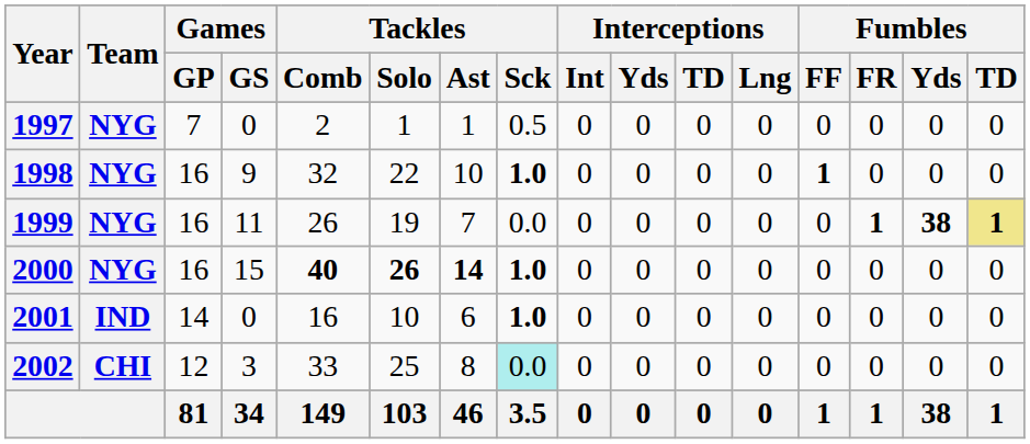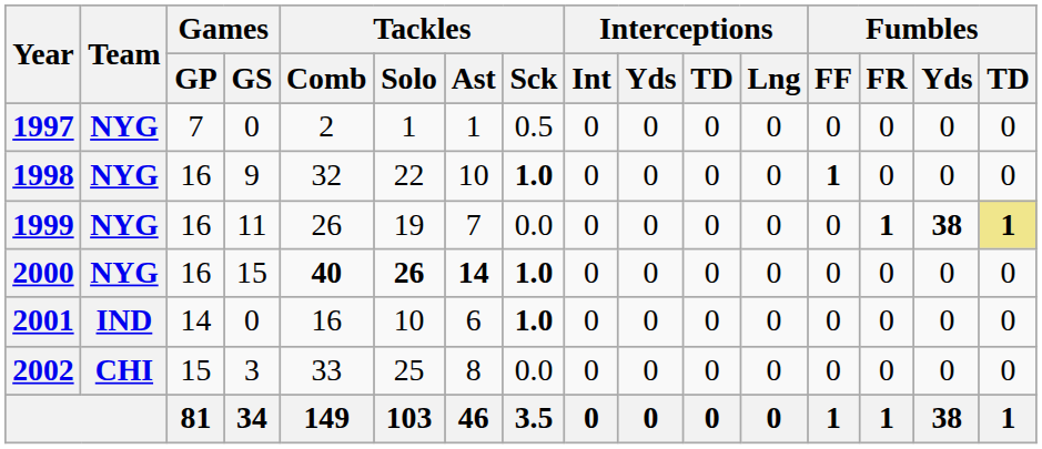2002 | Games / GP: 12 -> 15
2002 | Tackles / Sck: paleturquoise background -> no background
